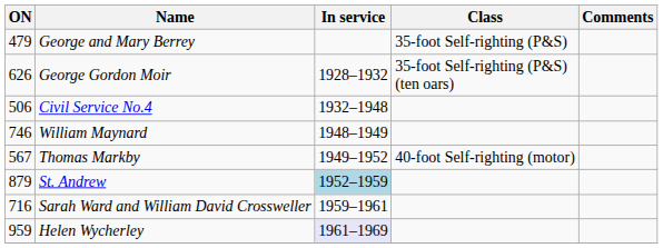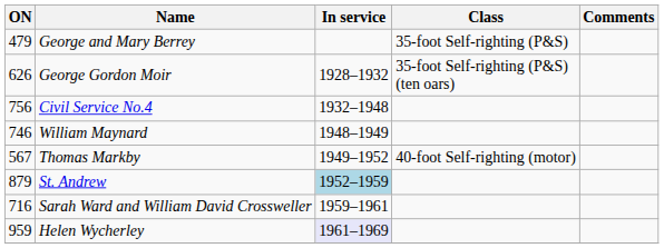Civil Service No.4 | ON: 506 -> 756
